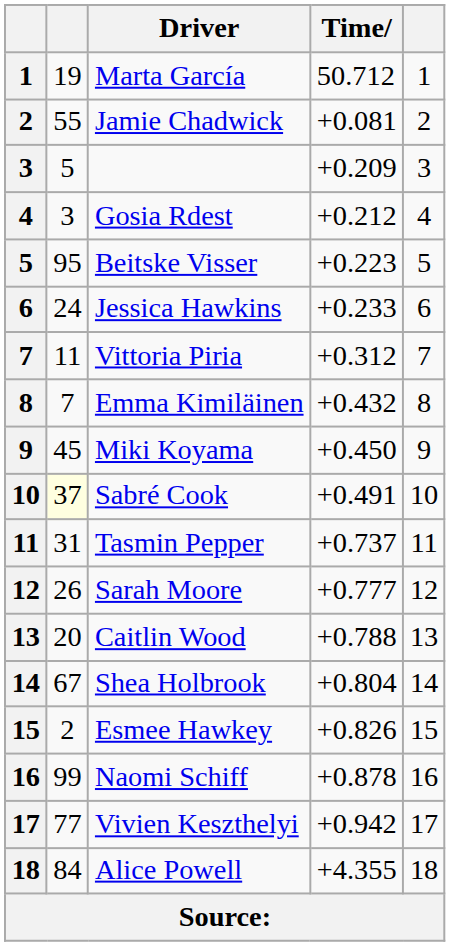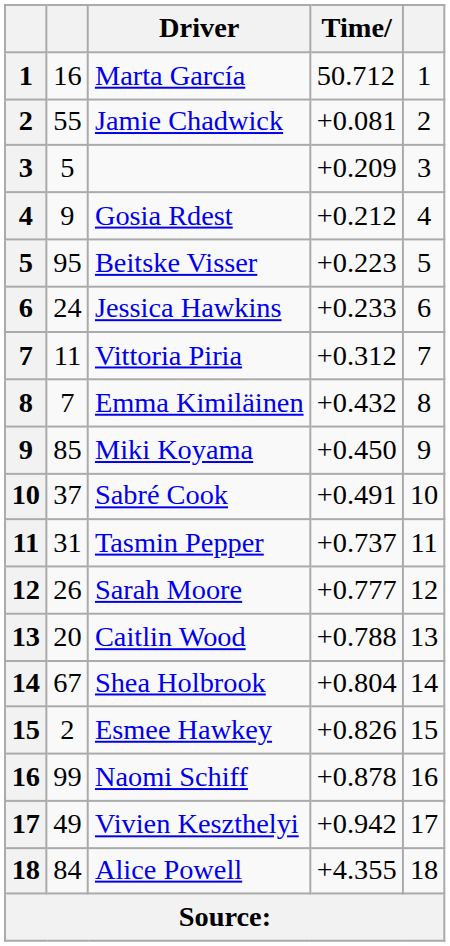Marta García | column 2: 19 -> 16
Gosia Rdest | column 2: 3 -> 9
Miki Koyama | column 2: 45 -> 85
Sabré Cook | column 2: lightyellow background -> no background
Vivien Keszthelyi | column 2: 77 -> 49
